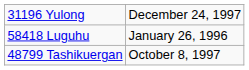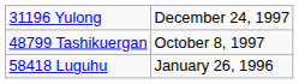rows swapped: 48799 Tashikuergan <-> 58418 Luguhu
